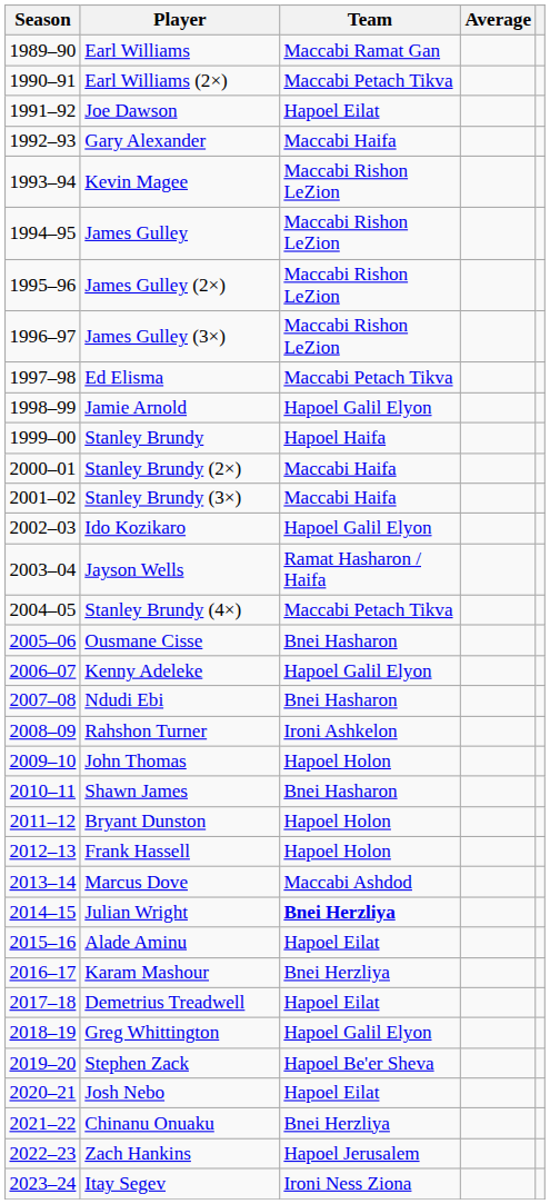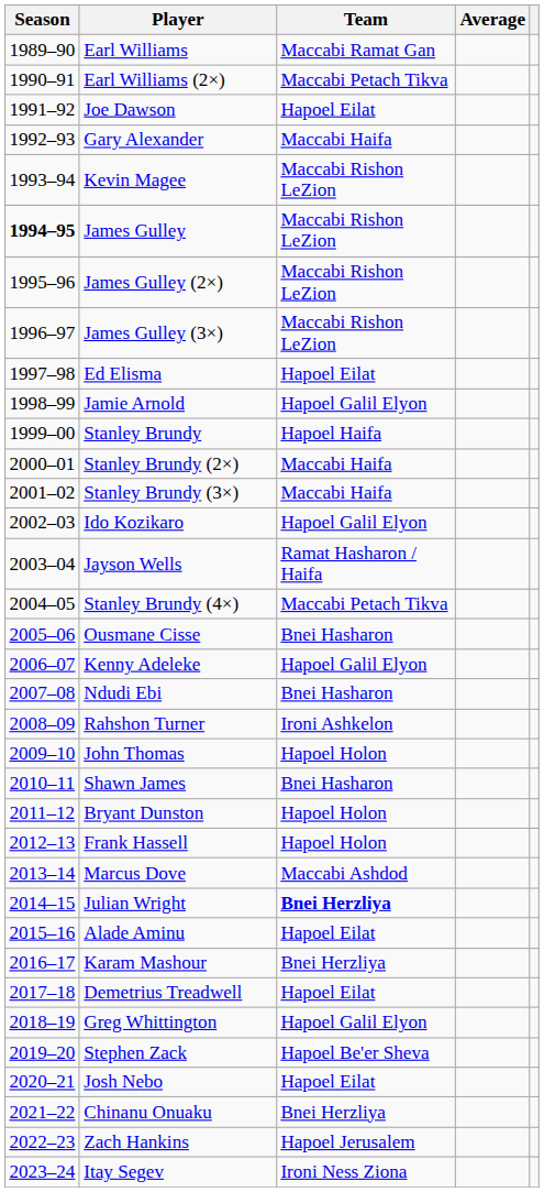James Gulley | Season: normal -> bold
Ed Elisma | Team: Maccabi Petach Tikva -> Hapoel Eilat
